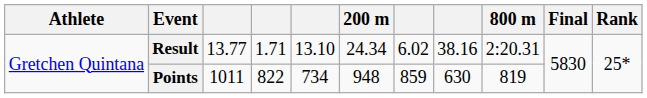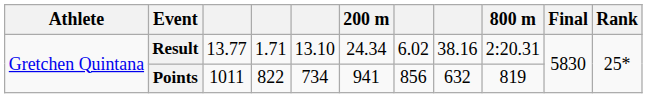Points | 200 m: 948 -> 941
Points | column 7: 859 -> 856
Points | column 8: 630 -> 632
